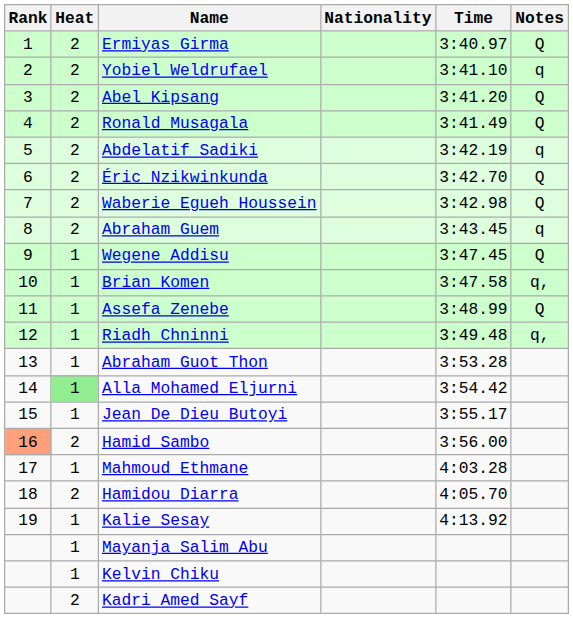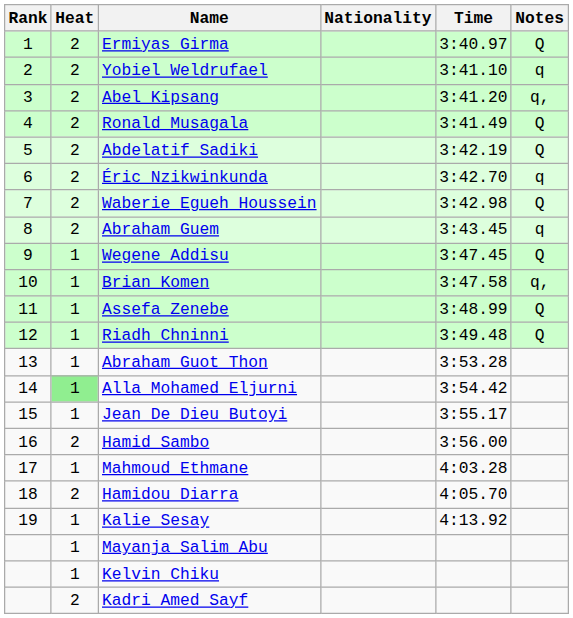Abel Kipsang | Notes: Q -> q,
Abdelatif Sadiki | Notes: q -> Q
Éric Nzikwinkunda | Notes: Q -> q
Riadh Chninni | Notes: q, -> Q
Hamid Sambo | Rank: lightsalmon background -> no background
